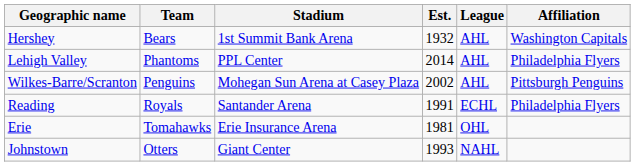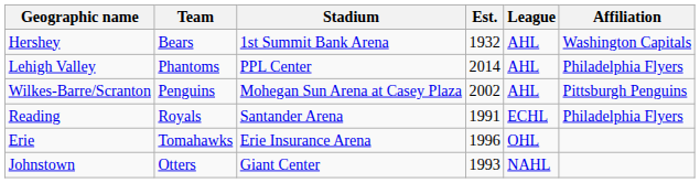Erie | Est.: 1981 -> 1996
